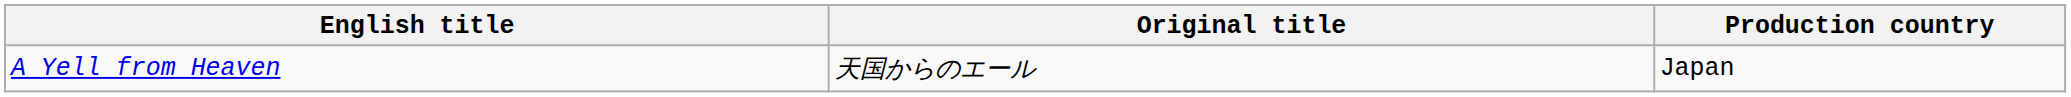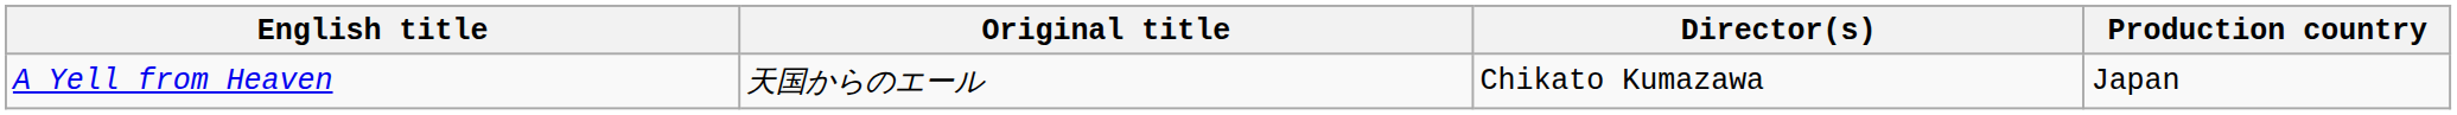+ column: Director(s) | Chikato Kumazawa
